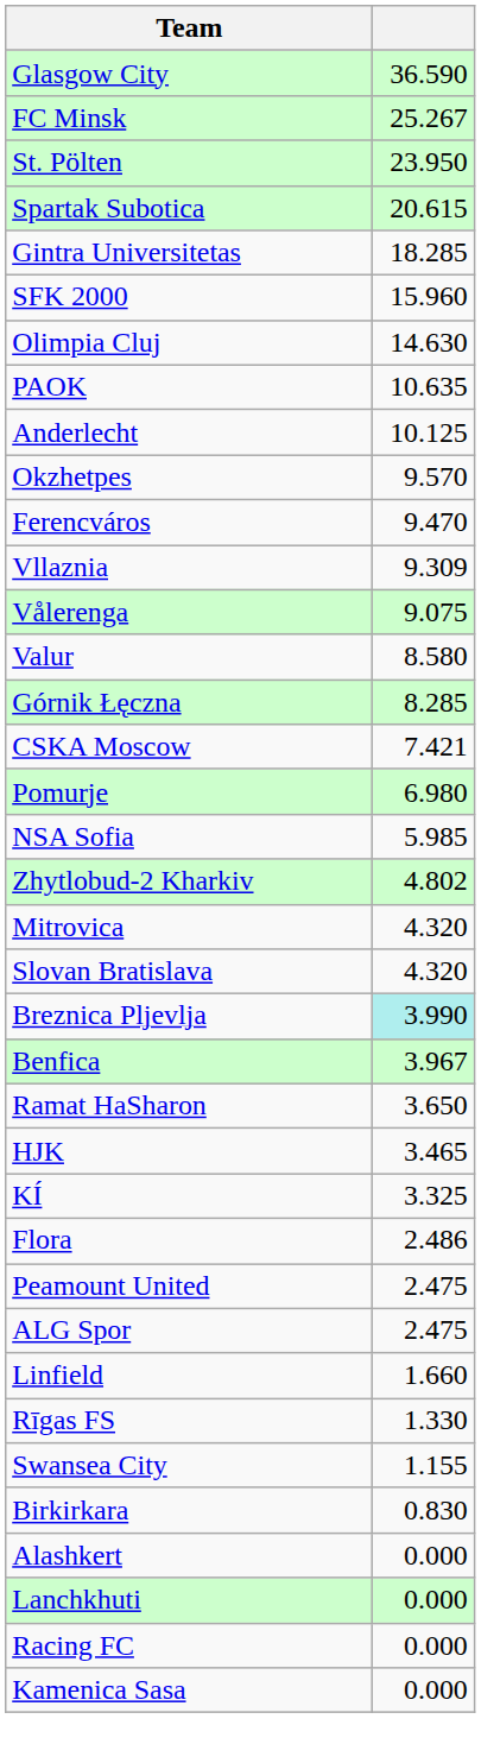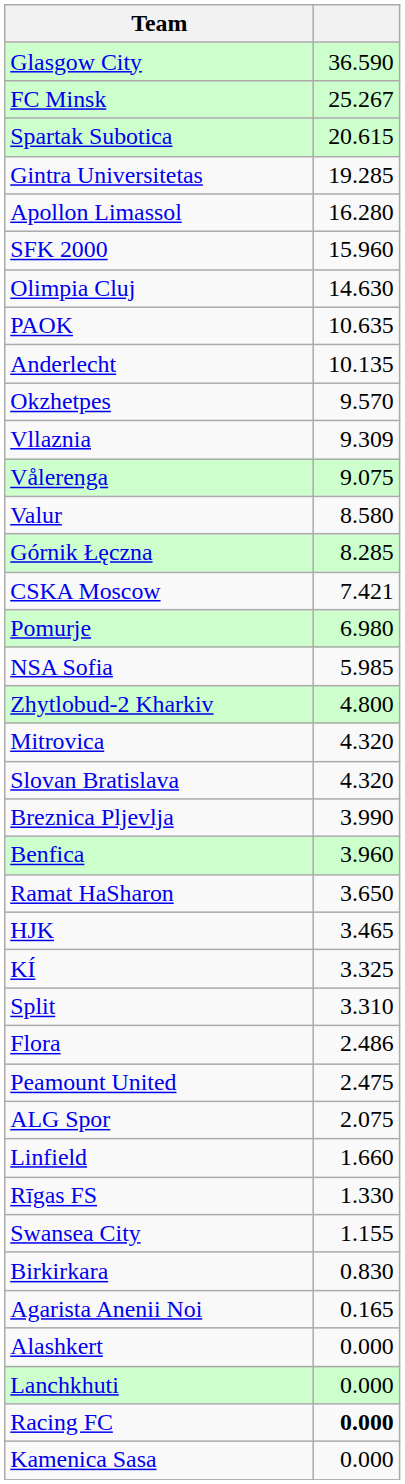- row: St. Pölten | 23.950
Gintra Universitetas | column 2: 18.285 -> 19.285
+ row: Apollon Limassol | 16.280
Anderlecht | column 2: 10.125 -> 10.135
- row: Ferencváros | 9.470
Zhytlobud-2 Kharkiv | column 2: 4.802 -> 4.800
Breznica Pljevlja | column 2: paleturquoise background -> no background
Benfica | column 2: 3.967 -> 3.960
+ row: Split | 3.310
ALG Spor | column 2: 2.475 -> 2.075
+ row: Agarista Anenii Noi | 0.165
Racing FC | column 2: normal -> bold
